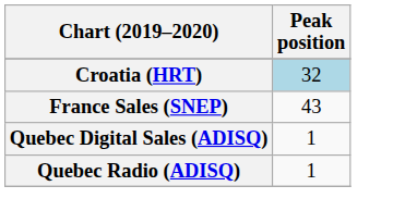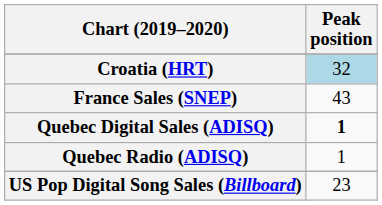Quebec Digital Sales (ADISQ) | Peak position: normal -> bold
+ row: US Pop Digital Song Sales (Billboard) | 23
